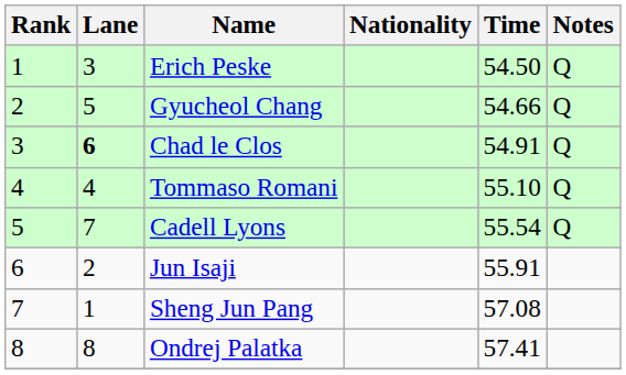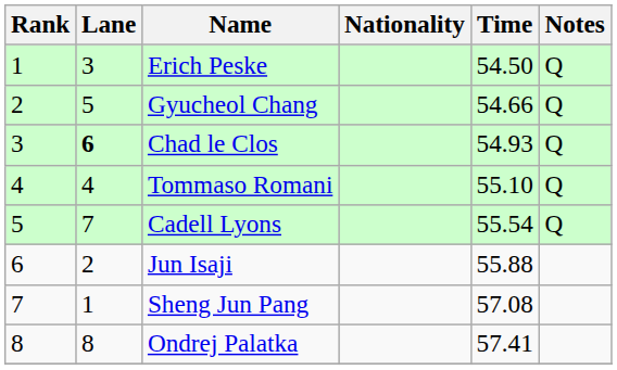Chad le Clos | Time: 54.91 -> 54.93
Jun Isaji | Time: 55.91 -> 55.88
